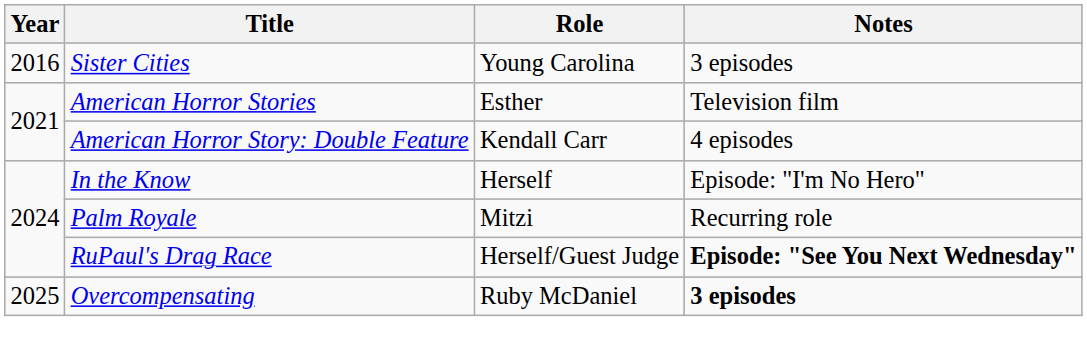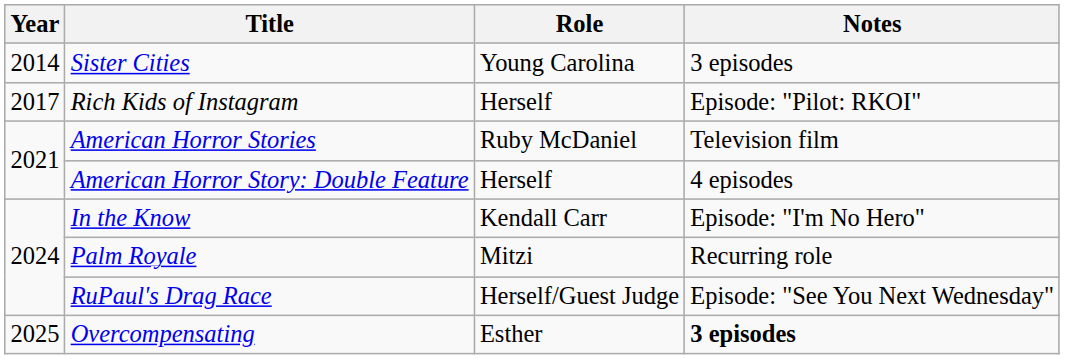Sister Cities | Year: 2016 -> 2014
+ row: 2017 | Rich Kids of Instagram | Herself | Episode: "Pilot: RKOI"
American Horror Stories | Role: Esther -> Ruby McDaniel
American Horror Story: Double Feature | Role: Kendall Carr -> Herself
In the Know | Role: Herself -> Kendall Carr
RuPaul's Drag Race | Notes: bold -> normal
Overcompensating | Role: Ruby McDaniel -> Esther
